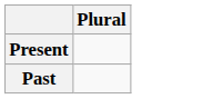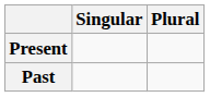+ column: Singular
